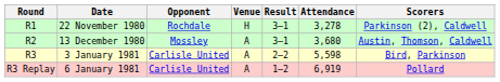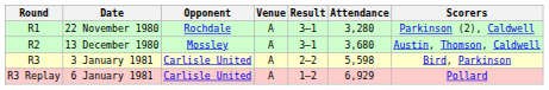22 November 1980 | Venue: H -> A
22 November 1980 | Attendance: 3,278 -> 3,280
6 January 1981 | Attendance: 6,919 -> 6,929
